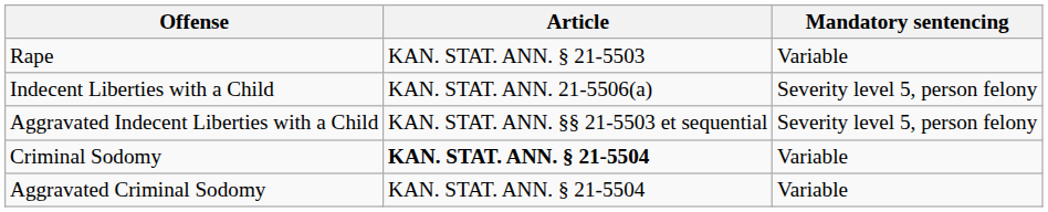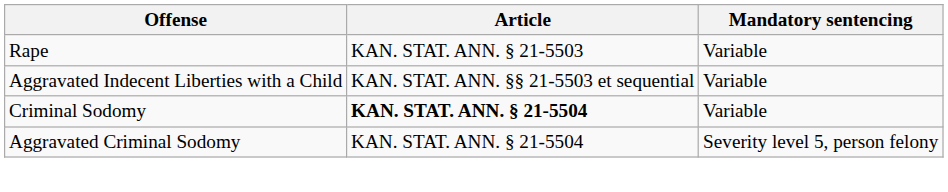- row: Indecent Liberties with a Child | KAN. STAT. ANN. 21-5506(a) | Severity level 5, person felony
Aggravated Indecent Liberties with a Child | Mandatory sentencing: Severity level 5, person felony -> Variable
Aggravated Criminal Sodomy | Mandatory sentencing: Variable -> Severity level 5, person felony
